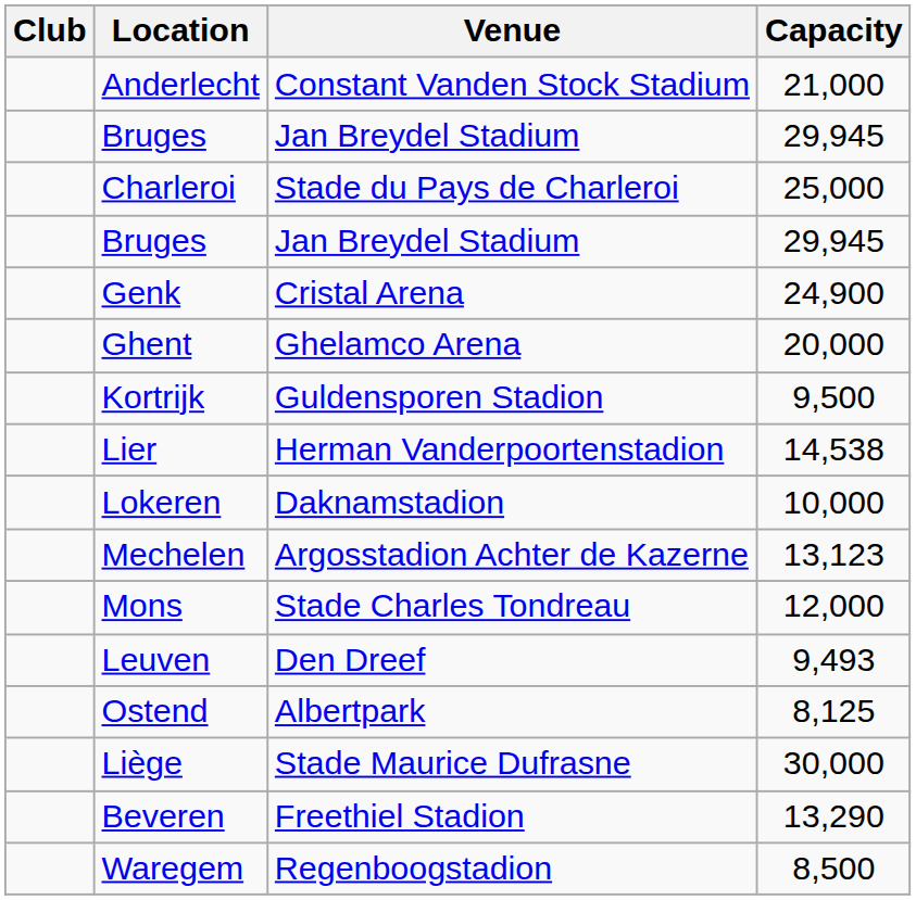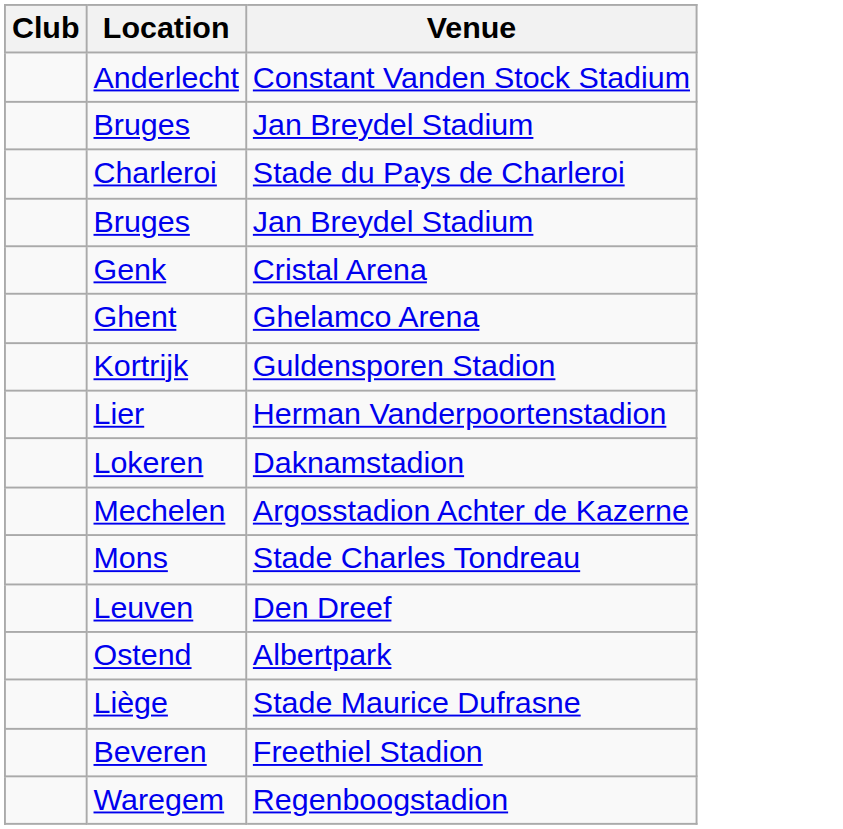- column: Capacity | 21,000 | 29,945 | 25,000 | 29,945 | 24,900 | 20,000 | 9,500 | 14,538 | 10,000 | 13,123 | 12,000 | 9,493 | 8,125 | 30,000 | 13,290 | 8,500
